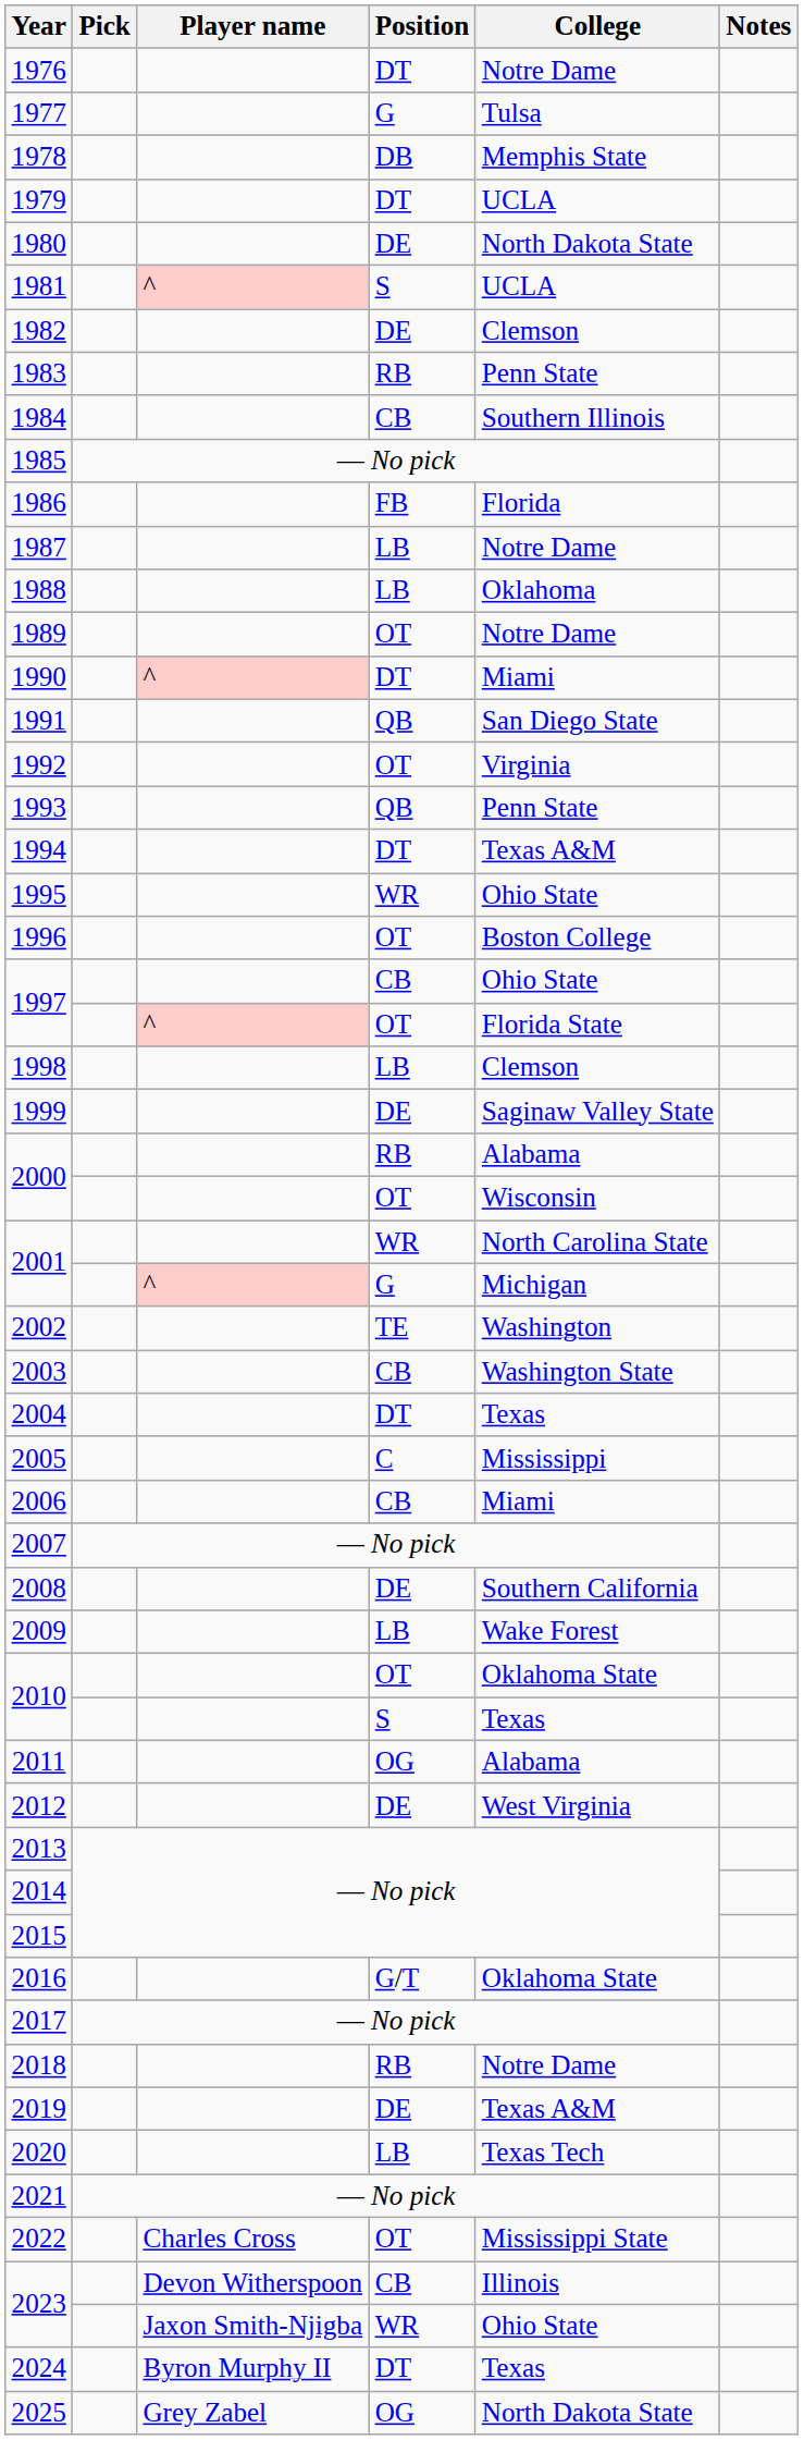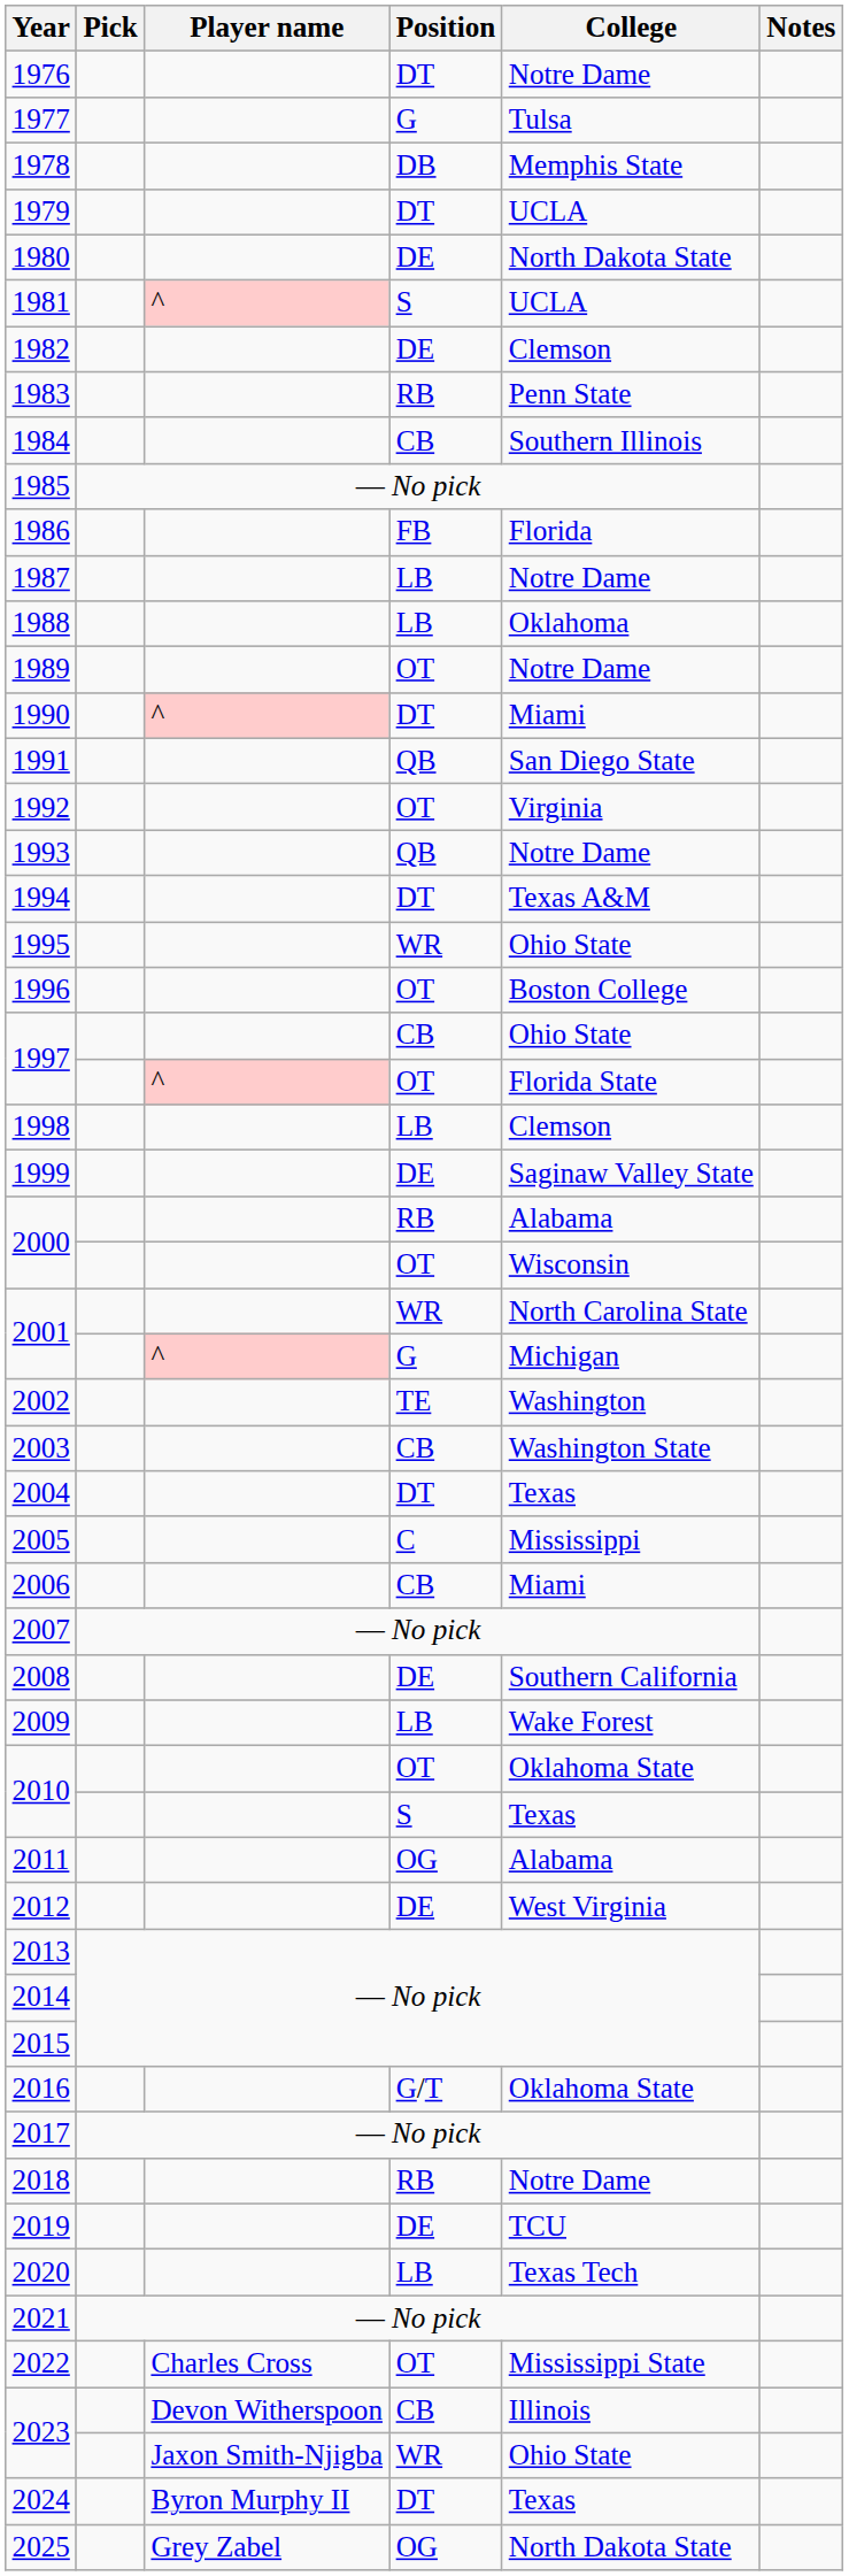1993 | College: Penn State -> Notre Dame
2019 | College: Texas A&M -> TCU
